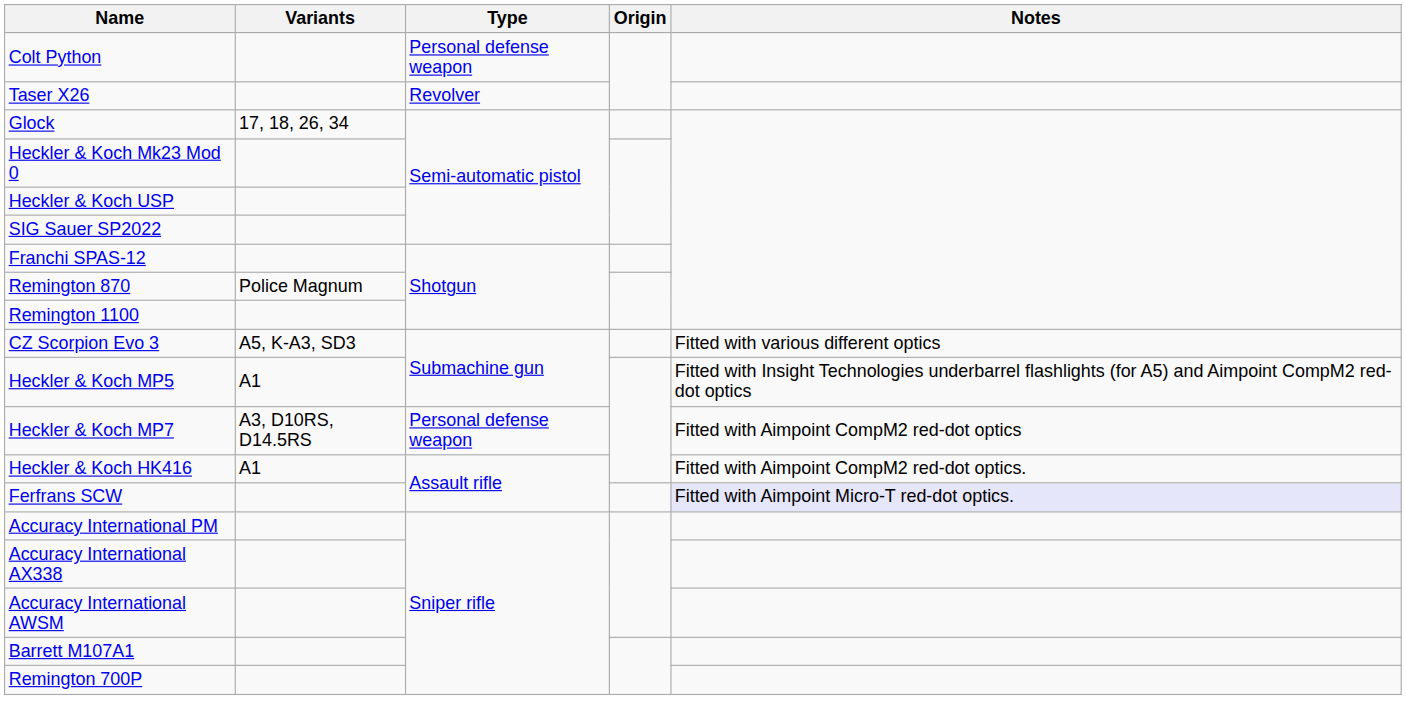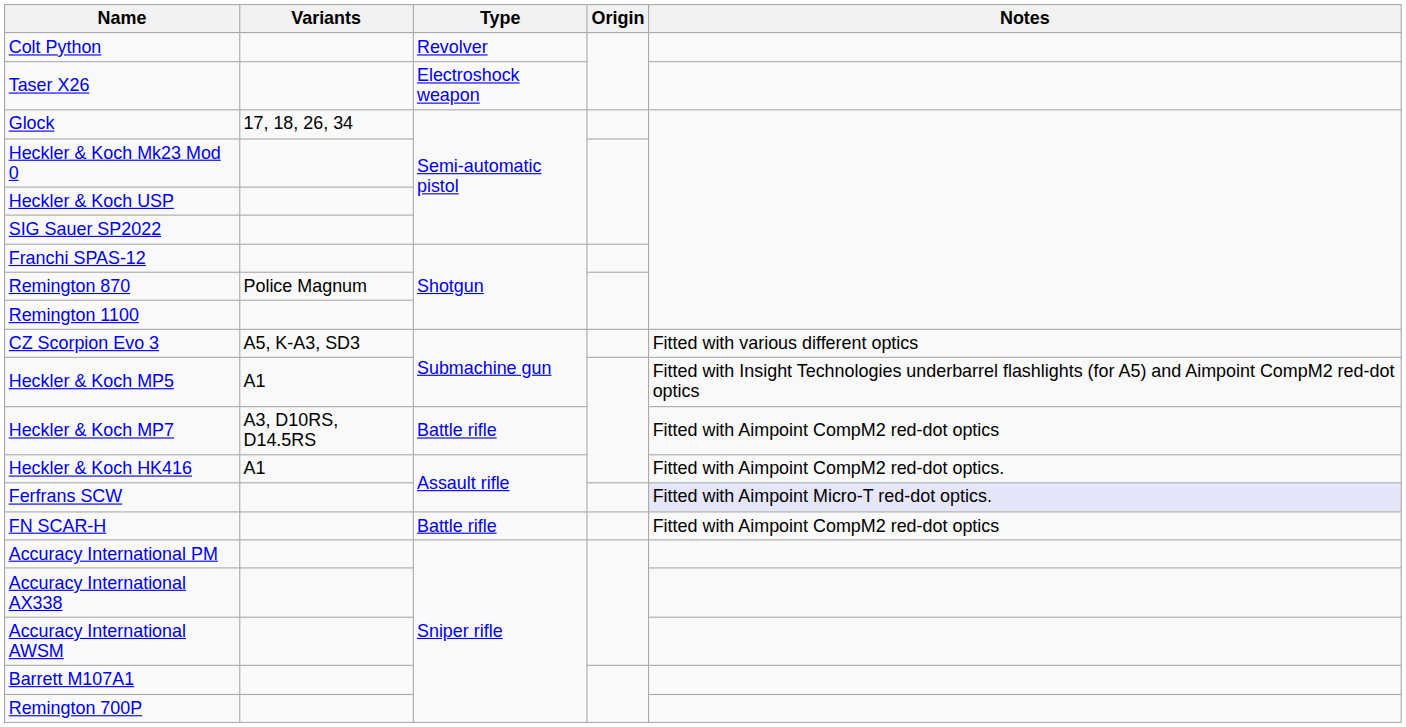Colt Python | Type: Personal defense weapon -> Revolver
Taser X26 | Type: Revolver -> Electroshock weapon
Heckler & Koch MP7 | Type: Personal defense weapon -> Battle rifle
+ row: FN SCAR-H | Battle rifle | Fitted with Aimpoint CompM2 red-dot optics
